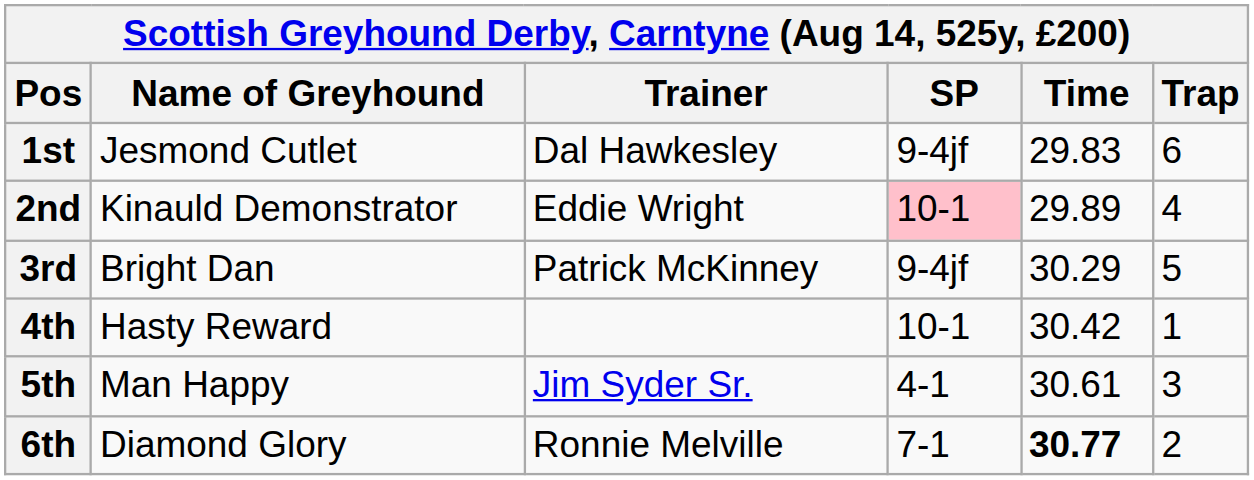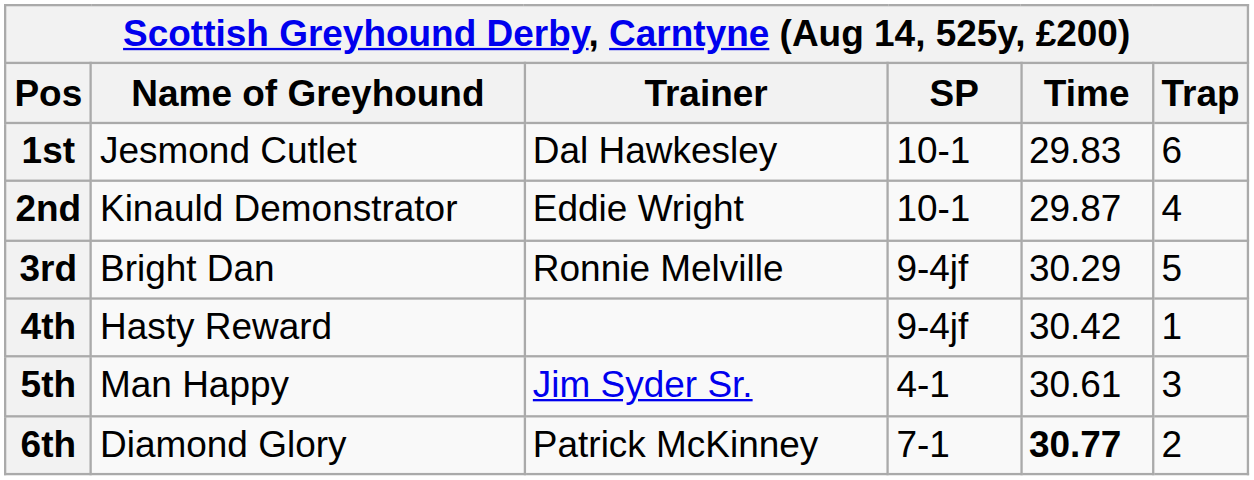1st | SP: 9-4jf -> 10-1
2nd | SP: pink background -> no background
2nd | Time: 29.89 -> 29.87
3rd | Trainer: Patrick McKinney -> Ronnie Melville
4th | SP: 10-1 -> 9-4jf
6th | Trainer: Ronnie Melville -> Patrick McKinney
